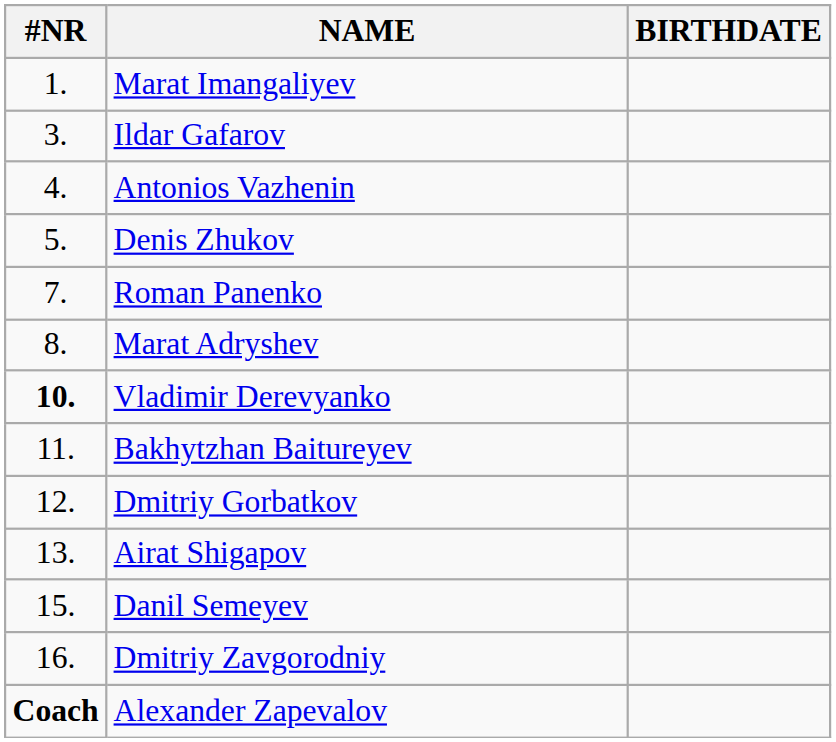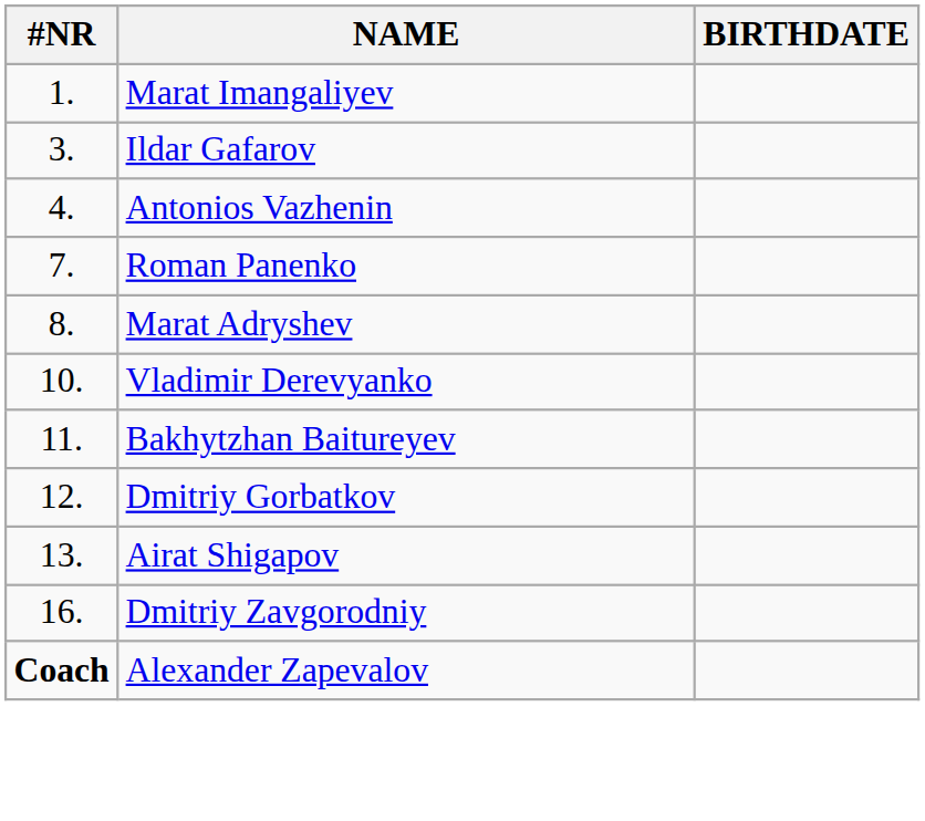- row: 5. | Denis Zhukov
Vladimir Derevyanko | #NR: bold -> normal
- row: 15. | Danil Semeyev
